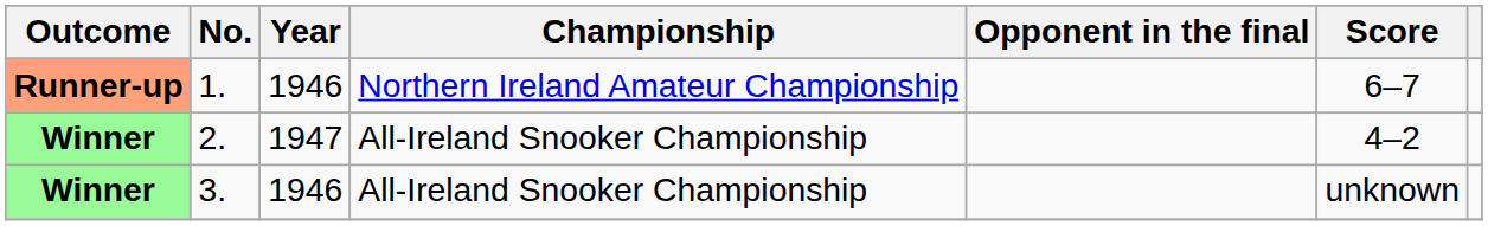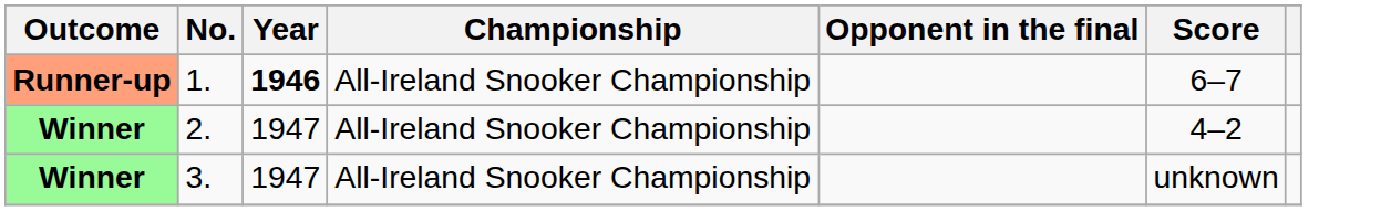1. | Year: normal -> bold
1. | Championship: Northern Ireland Amateur Championship -> All-Ireland Snooker Championship
3. | Year: 1946 -> 1947
